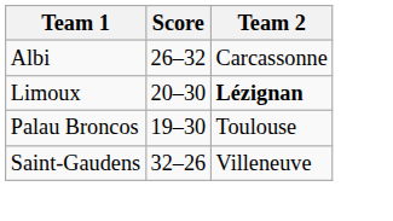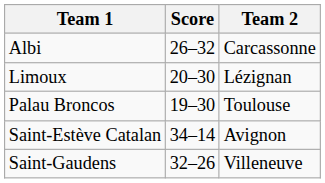Limoux | Team 2: bold -> normal
+ row: Saint-Estève Catalan | 34–14 | Avignon
